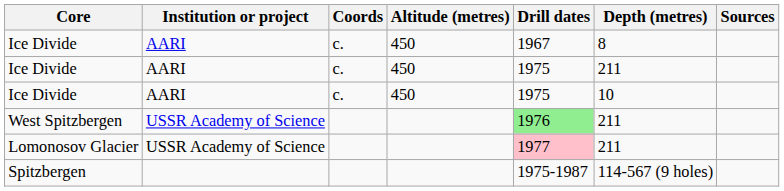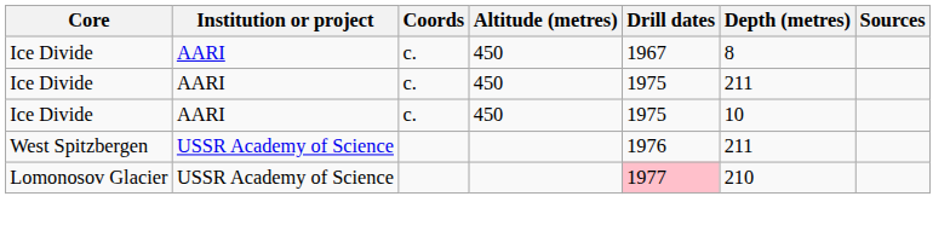West Spitzbergen | Drill dates: lightgreen background -> no background
Lomonosov Glacier | Depth (metres): 211 -> 210
- row: Spitzbergen | 1975-1987 | 114-567 (9 holes)
